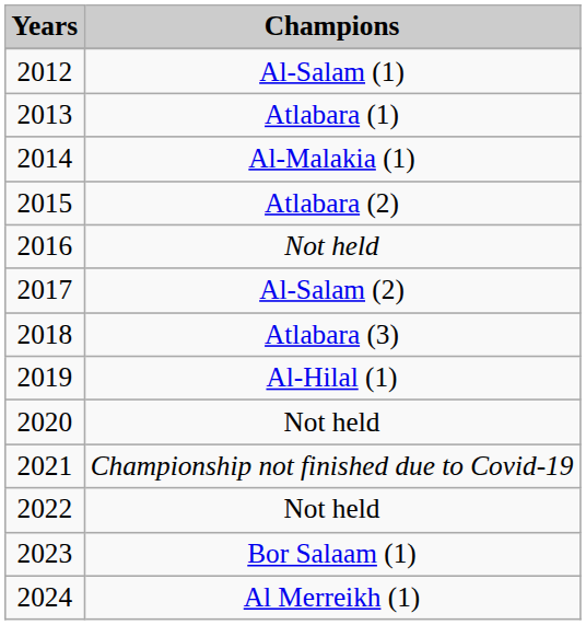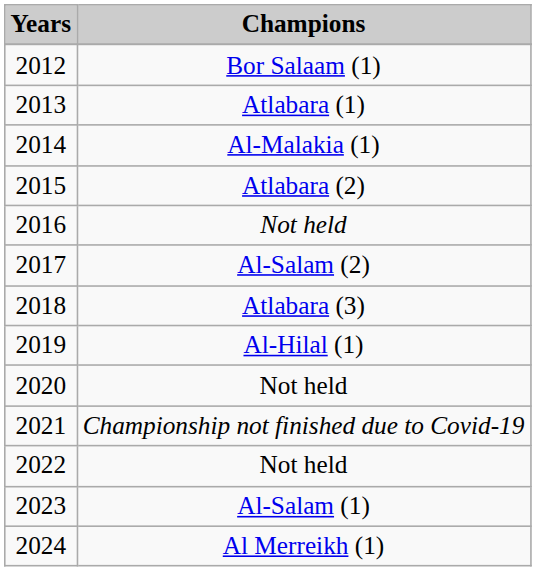2012 | Champions: Al-Salam (1) -> Bor Salaam (1)
2023 | Champions: Bor Salaam (1) -> Al-Salam (1)
